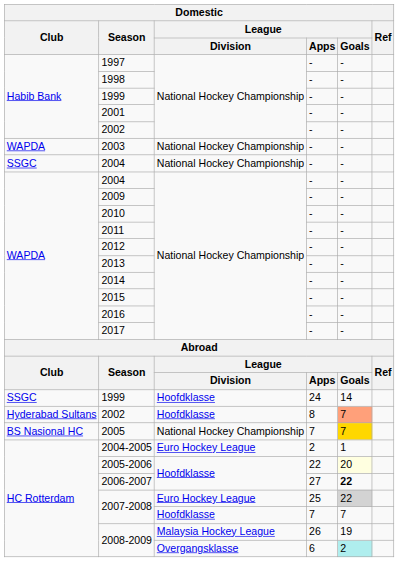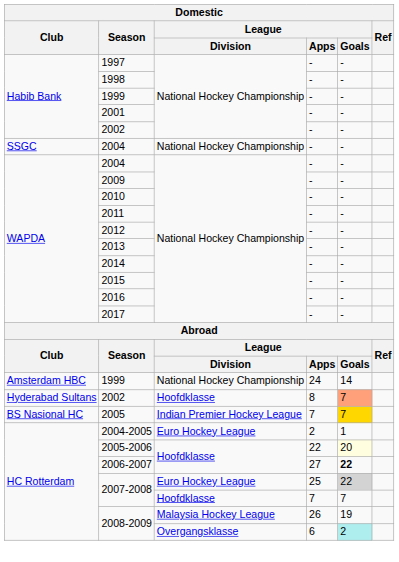- row: WAPDA | 2003 | National Hockey Championship | - | -
1999 / 24 | Club: SSGC -> Amsterdam HBC
1999 / 24 | League / Division: Hoofdklasse -> National Hockey Championship
2005 | League / Division: National Hockey Championship -> Indian Premier Hockey League
